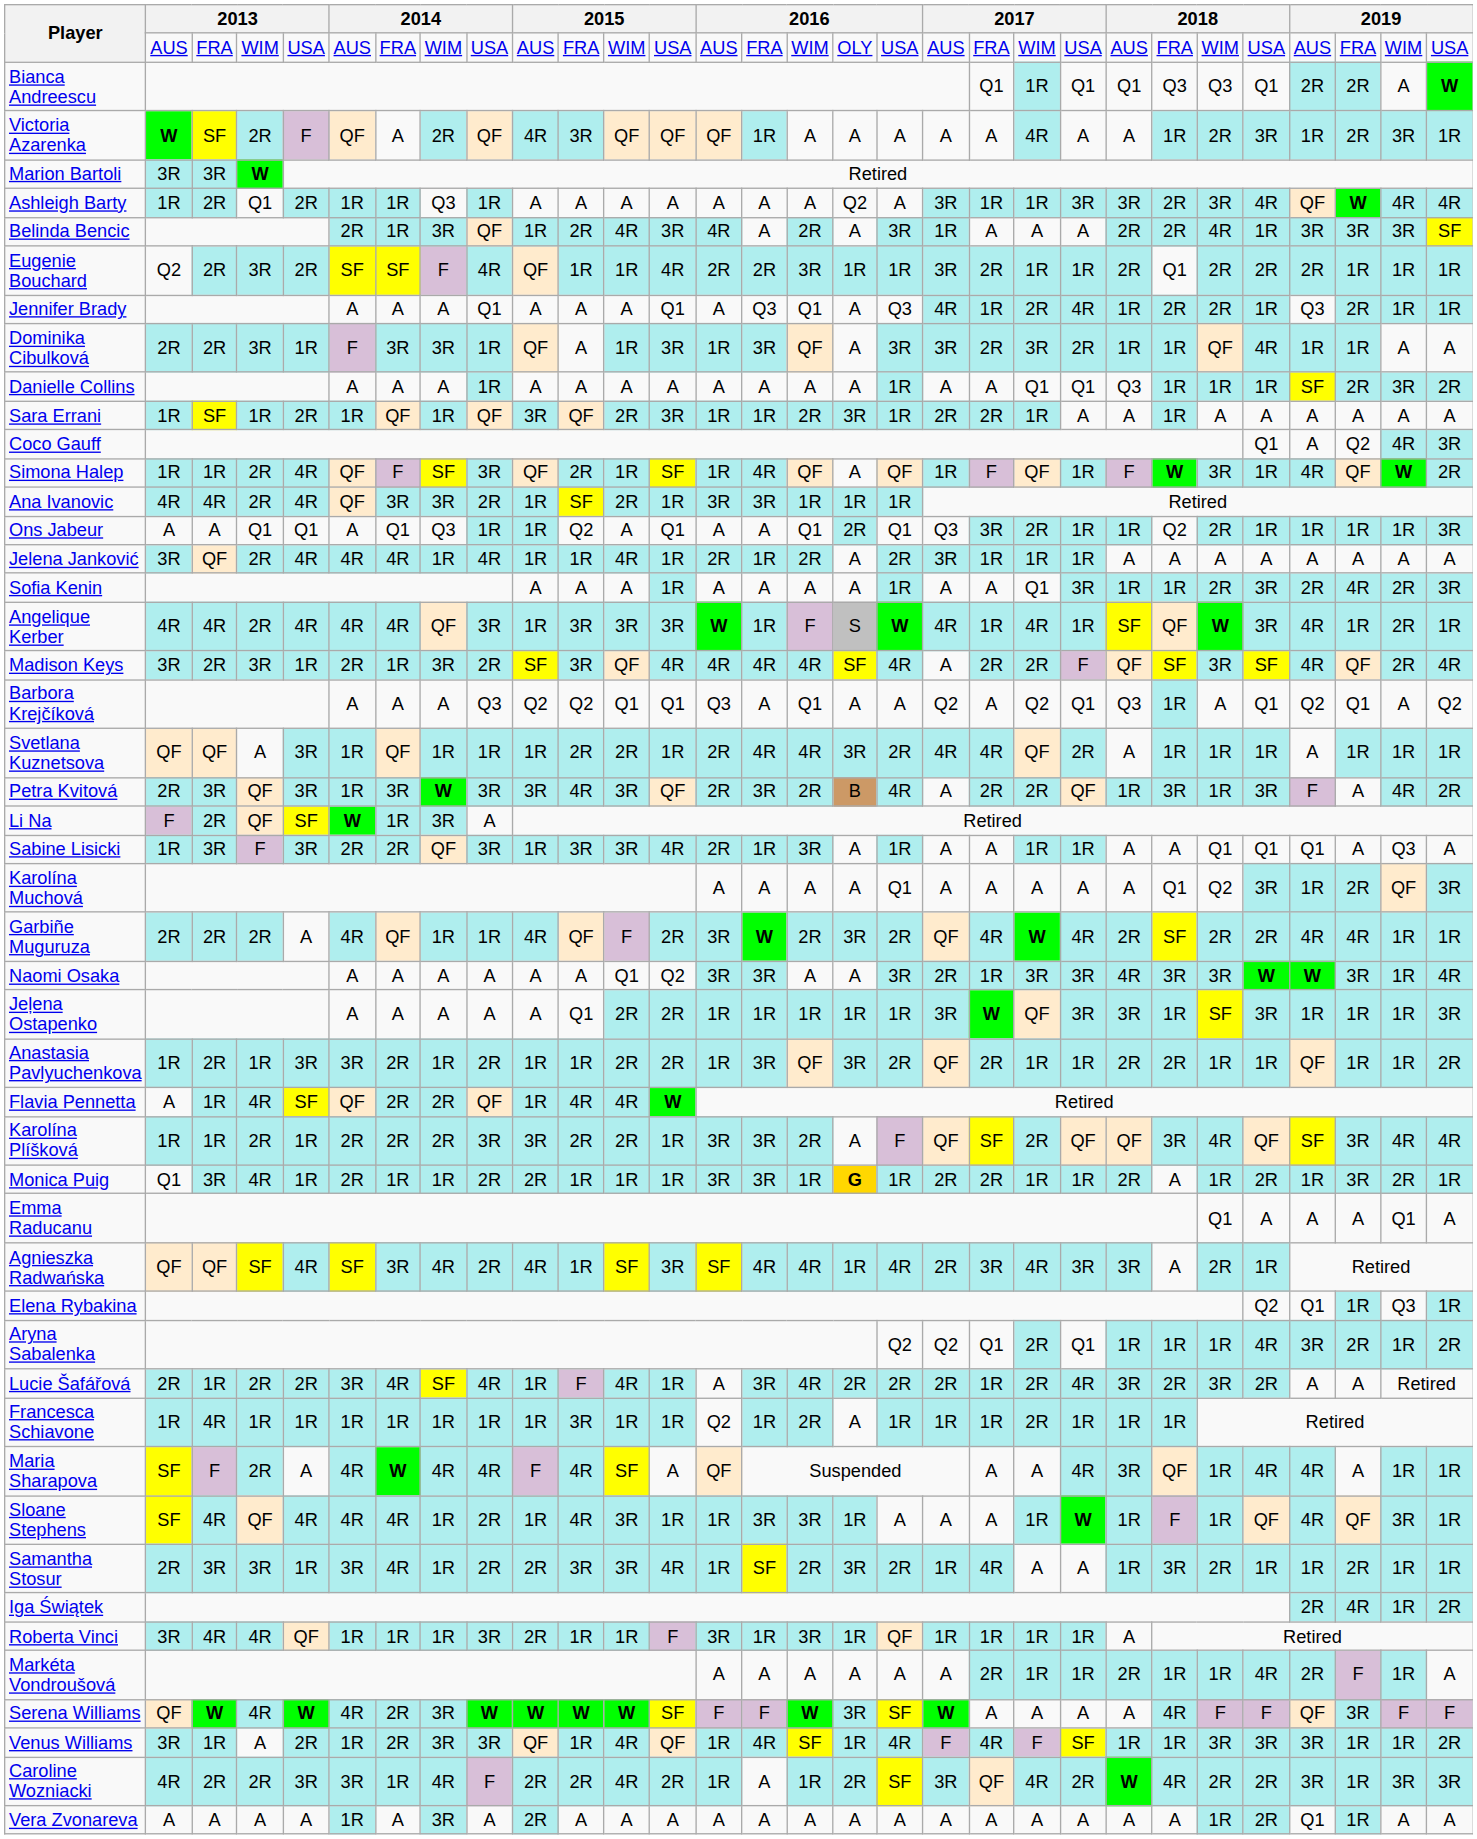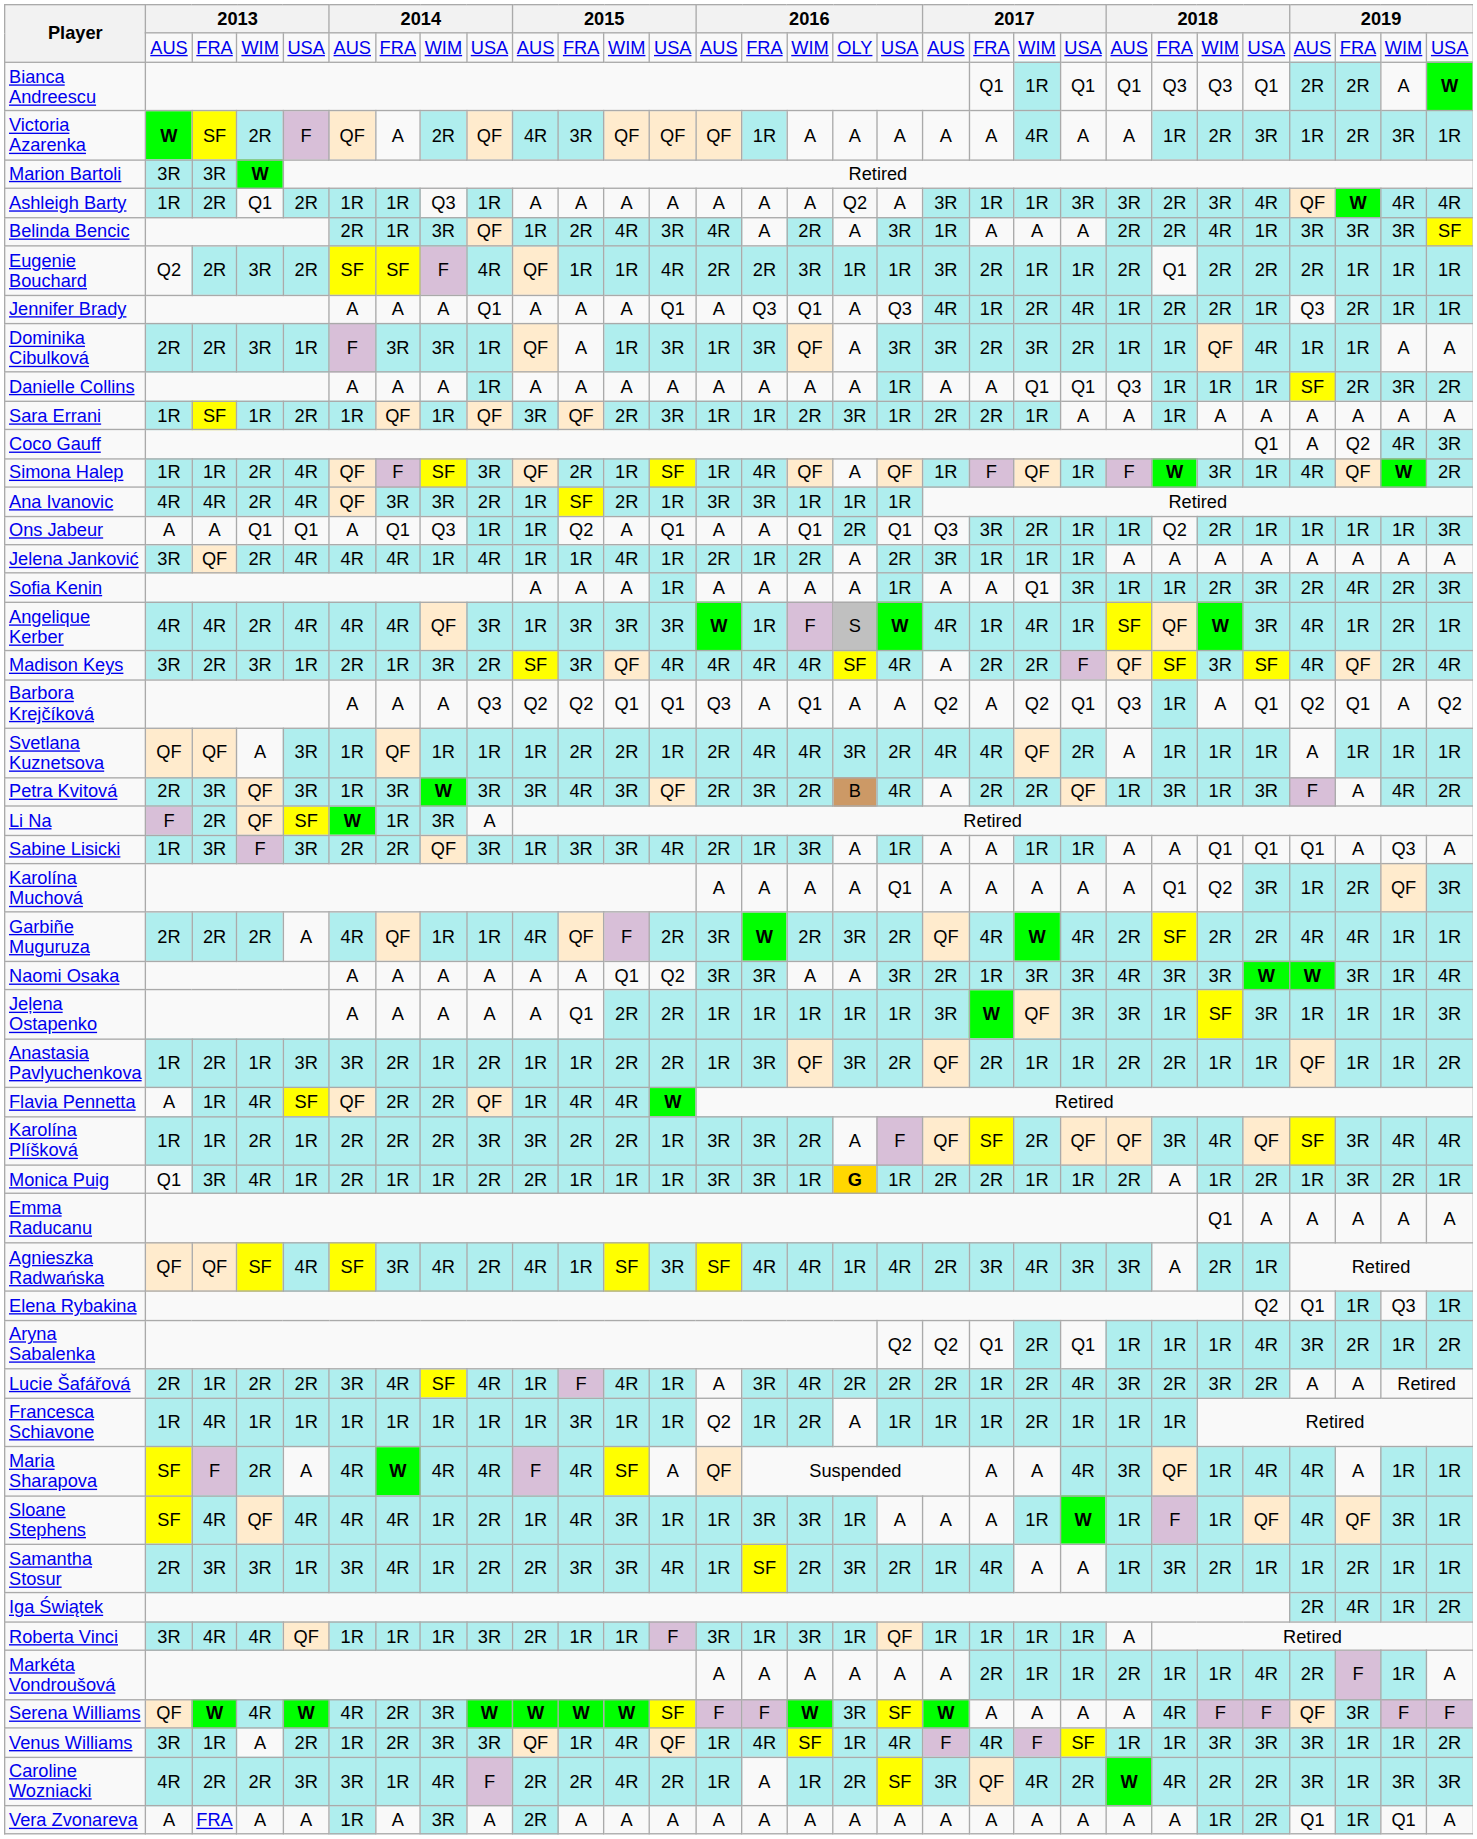Emma Raducanu | column 29: Q1 -> A
Vera Zvonareva | column 3: A -> FRA
Vera Zvonareva | column 29: A -> Q1
